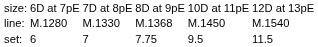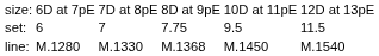rows swapped: set: <-> line:
